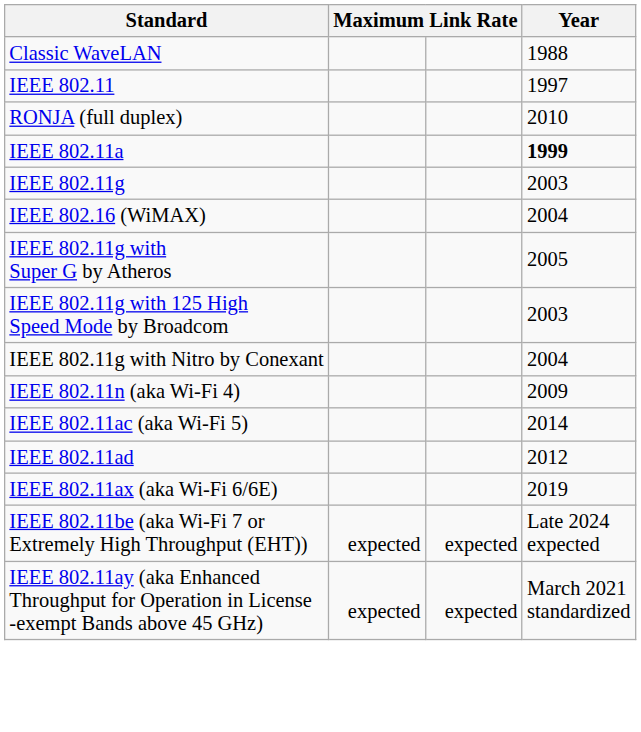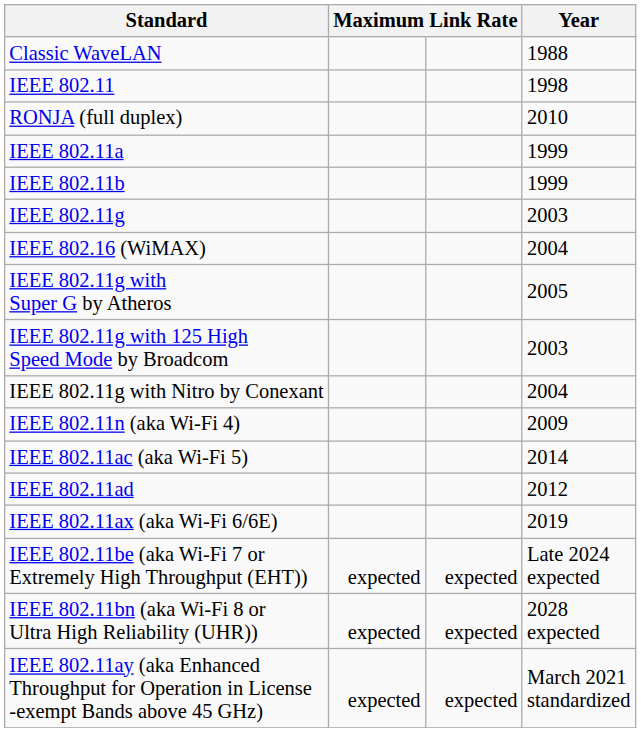IEEE 802.11 | Year: 1997 -> 1998
IEEE 802.11a | Year: bold -> normal
+ row: IEEE 802.11b | 1999
+ row: IEEE 802.11bn (aka Wi-Fi 8 or Ultra High Reliability (UHR)) | expected | expected | 2028 expected
